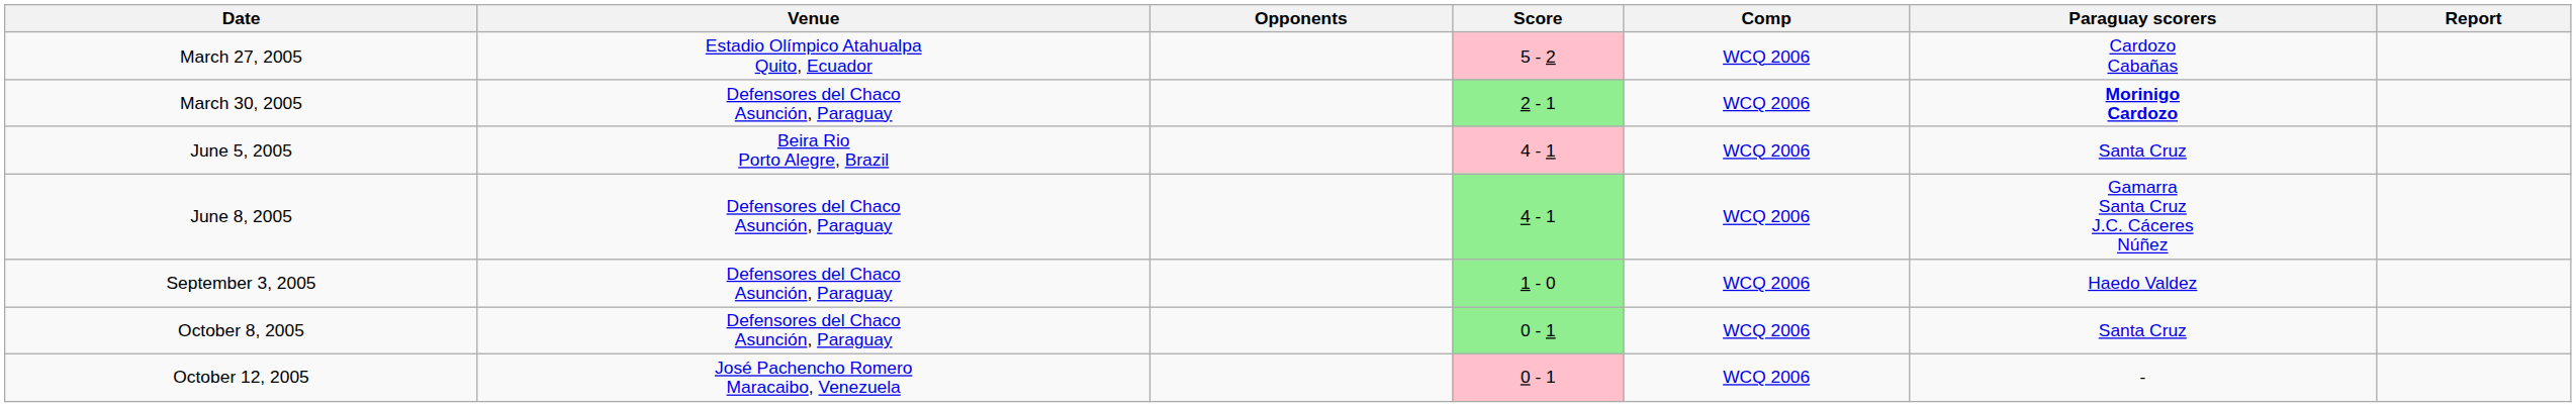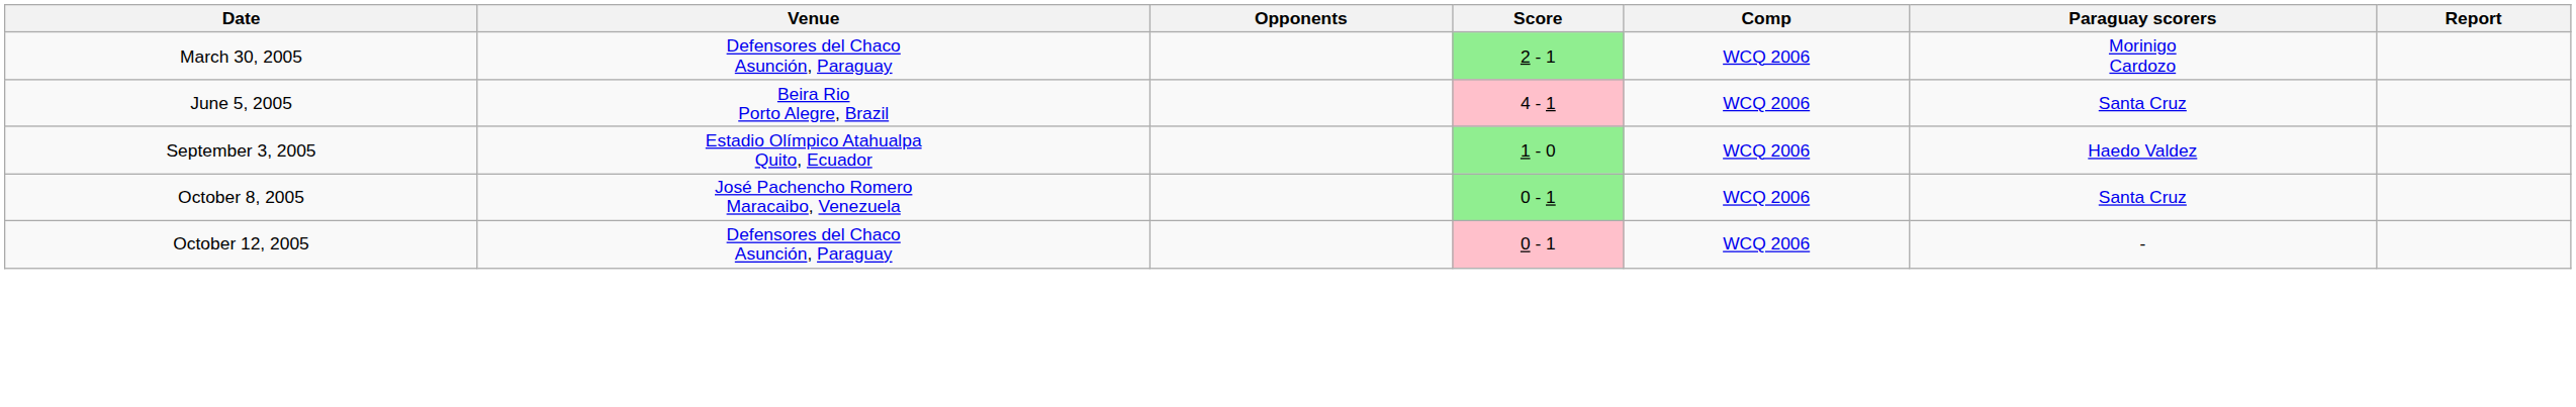- row: March 27, 2005 | Estadio Olímpico Atahualpa Quito, Ecuador | 5 - 2 | WCQ 2006 | Cardozo Cabañas
March 30, 2005 | Paraguay scorers: bold -> normal
- row: June 8, 2005 | Defensores del Chaco Asunción, Paraguay | 4 - 1 | WCQ 2006 | Gamarra Santa Cruz J.C. Cáceres Núñez
September 3, 2005 | Venue: Defensores del Chaco Asunción, Paraguay -> Estadio Olímpico Atahualpa Quito, Ecuador
October 8, 2005 | Venue: Defensores del Chaco Asunción, Paraguay -> José Pachencho Romero Maracaibo, Venezuela
October 12, 2005 | Venue: José Pachencho Romero Maracaibo, Venezuela -> Defensores del Chaco Asunción, Paraguay
